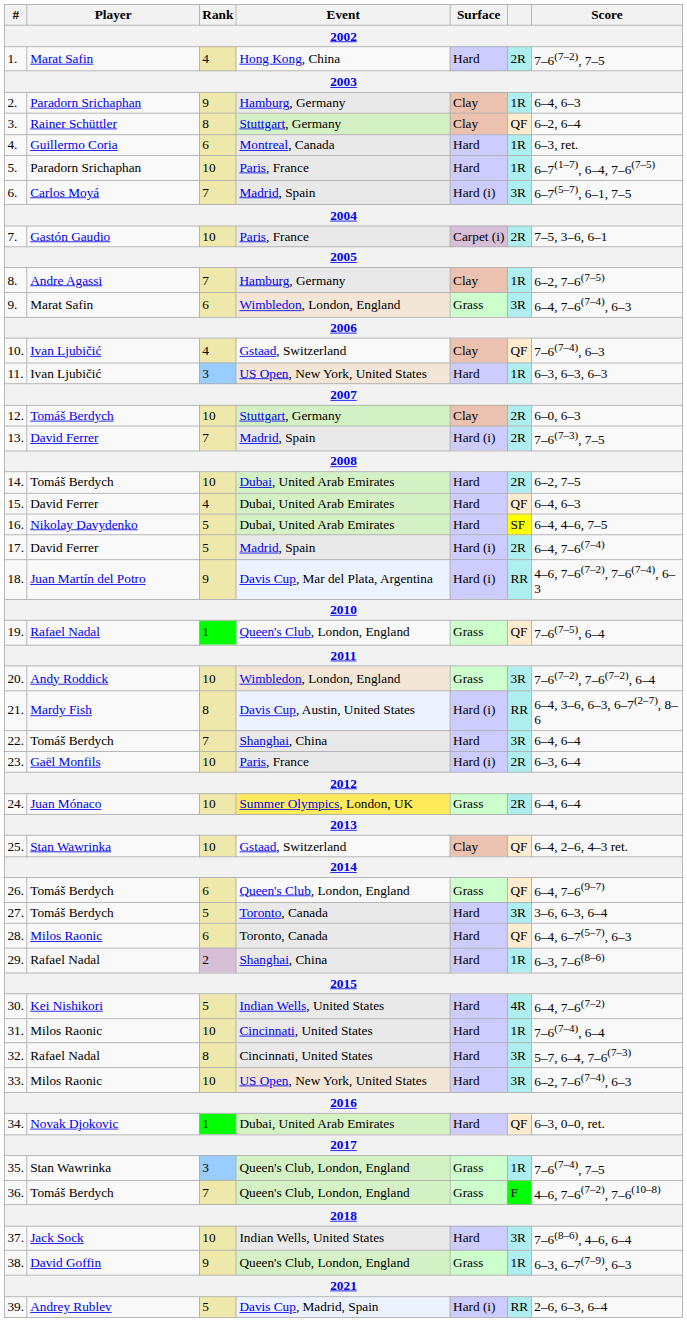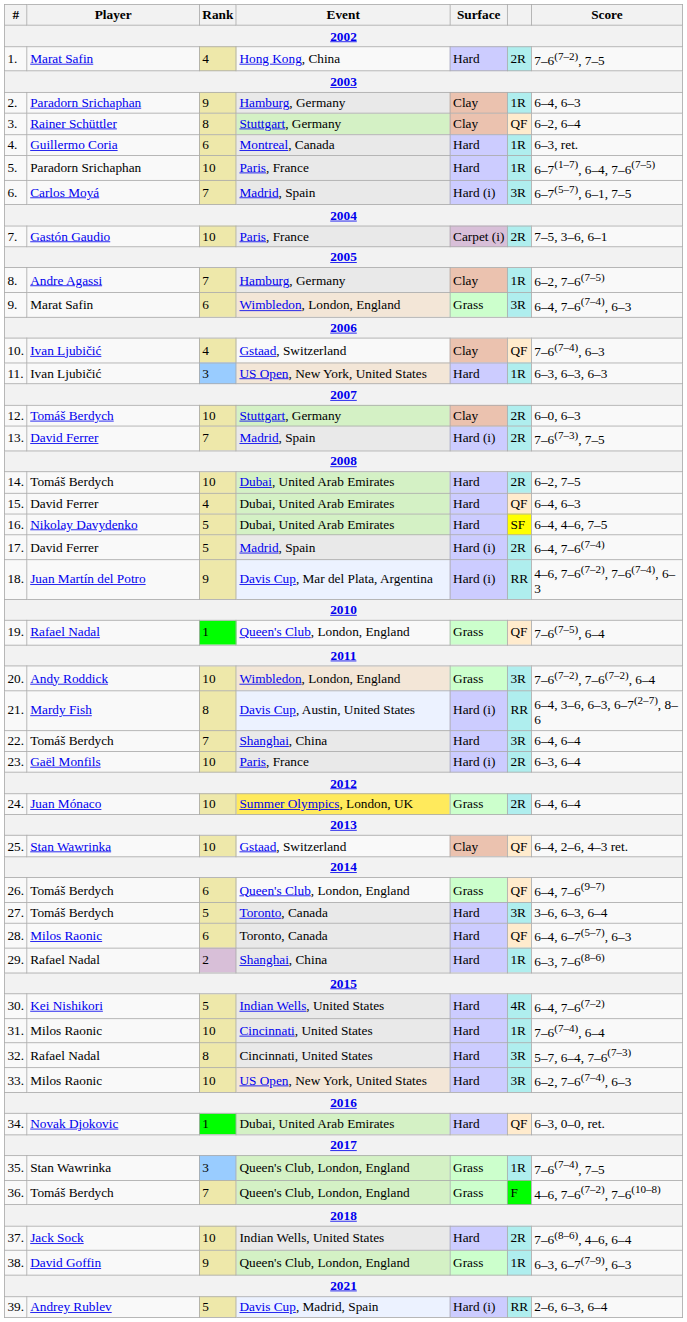37. | column 6: 3R -> 2R
